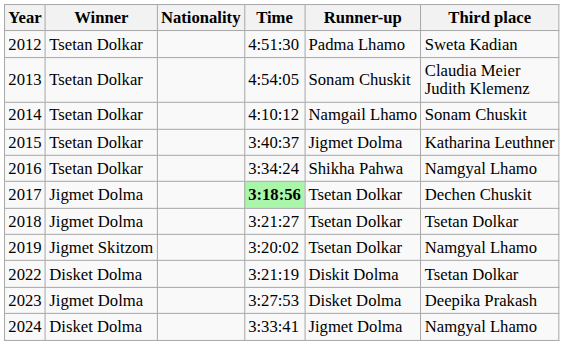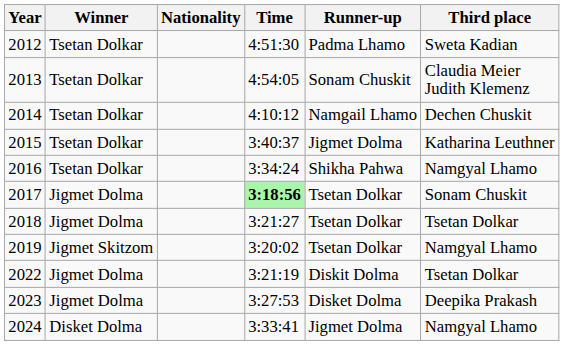2014 | Third place: Sonam Chuskit -> Dechen Chuskit
2017 | Third place: Dechen Chuskit -> Sonam Chuskit
2022 | Winner: Disket Dolma -> Jigmet Dolma
